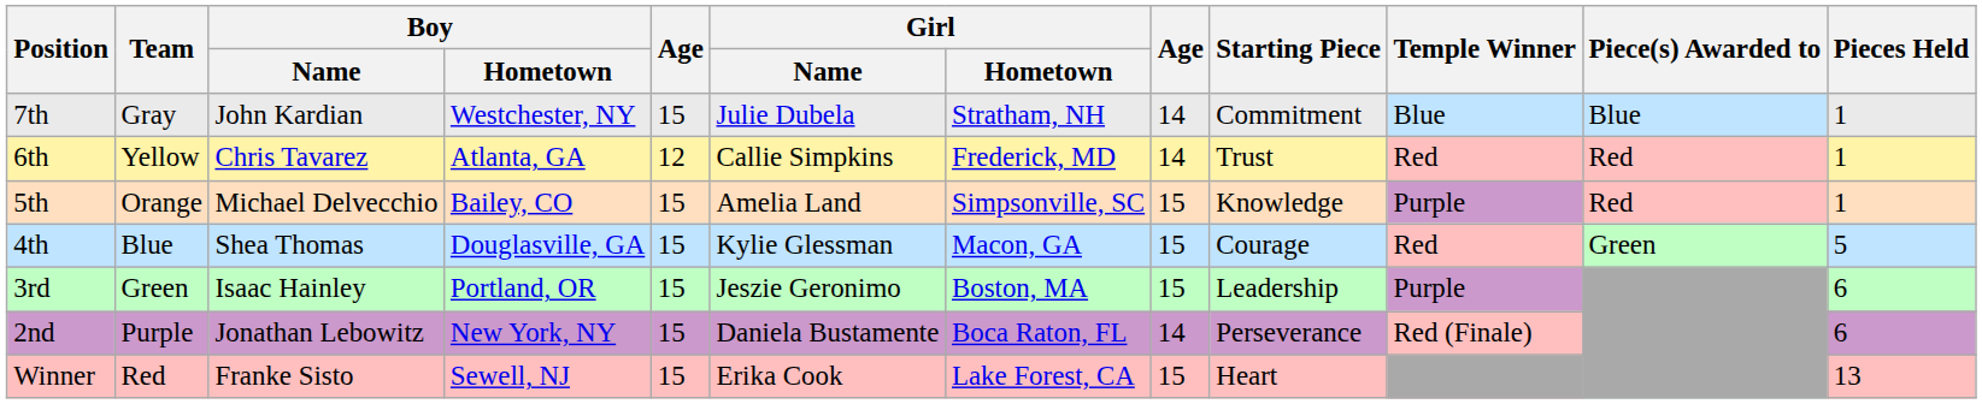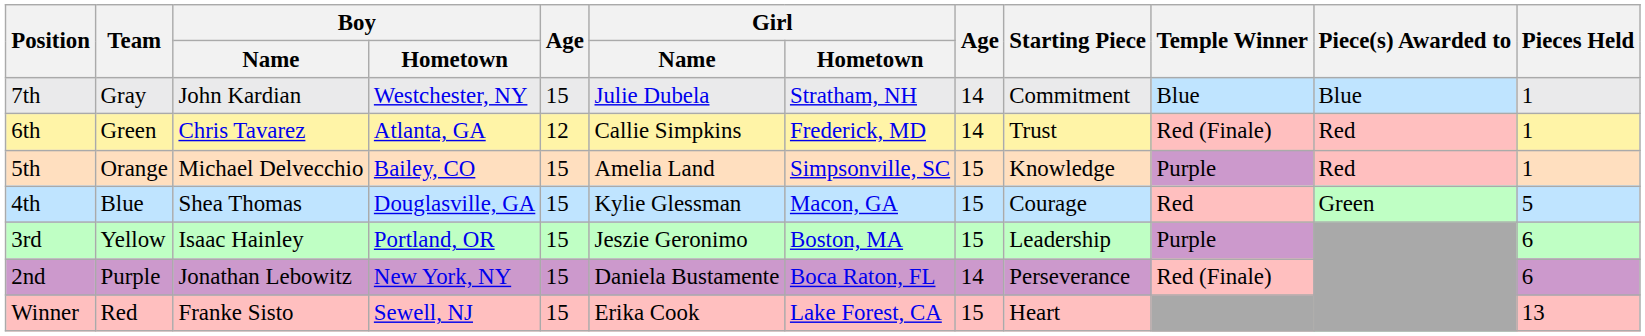6th | Team: Yellow -> Green
6th | Temple Winner: Red -> Red (Finale)
3rd | Team: Green -> Yellow
